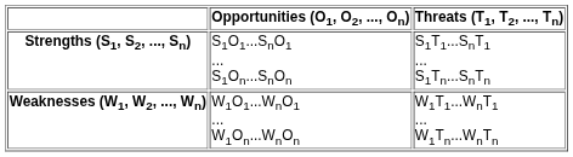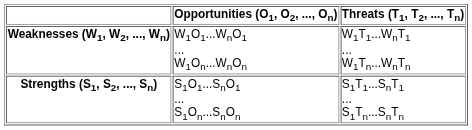rows swapped: Strengths (S1, S2, ..., Sn) <-> Weaknesses (W1, W2, ..., Wn)
